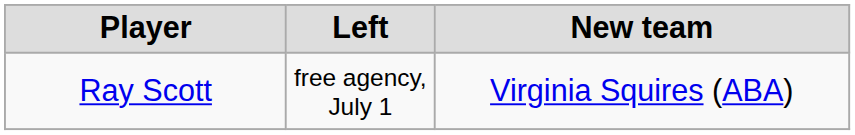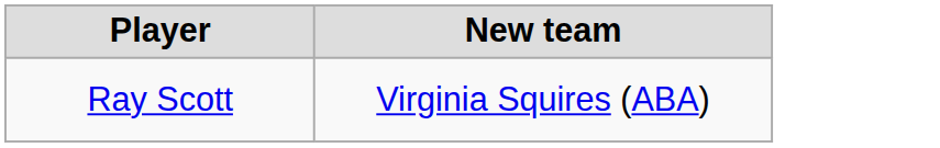- column: Left | free agency, July 1
